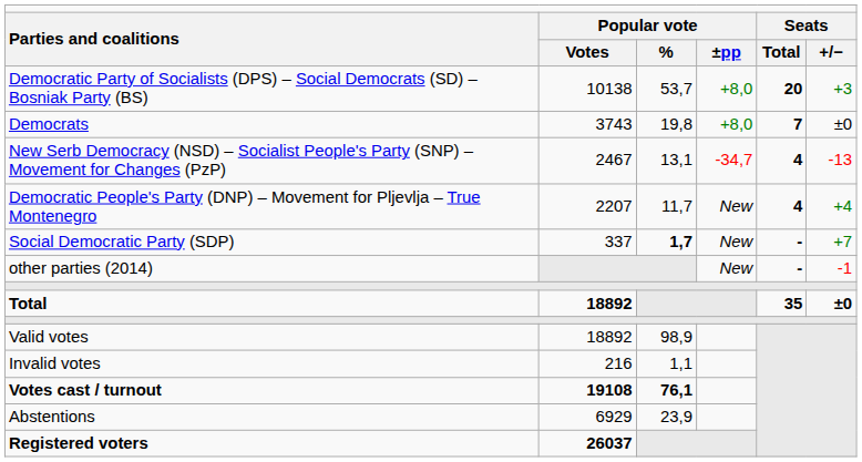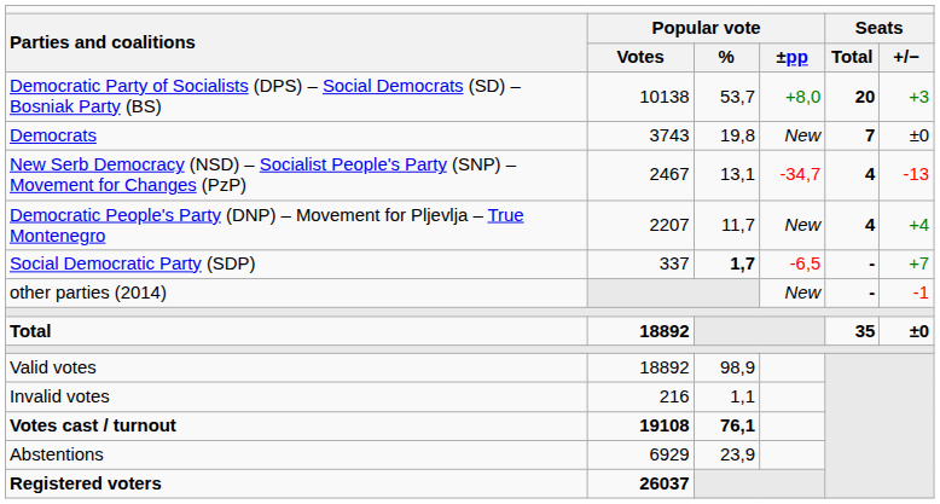Democrats | column 4: +8,0 -> New
Social Democratic Party (SDP) | column 4: New -> -6,5
